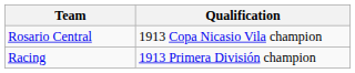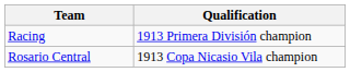rows swapped: Racing <-> Rosario Central
